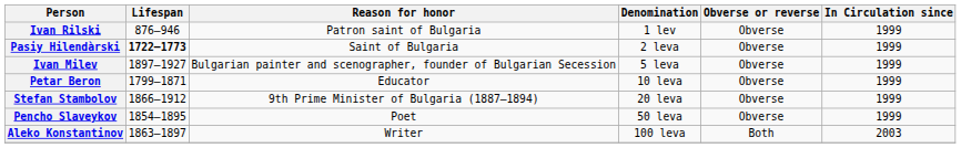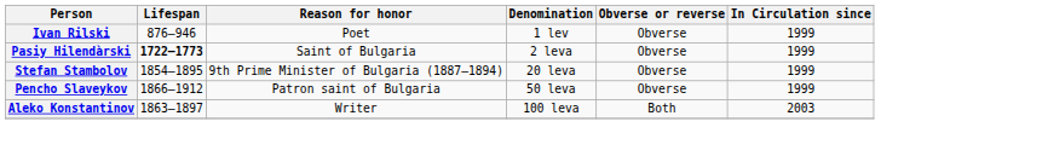Ivan Rilski | Reason for honor: Patron saint of Bulgaria -> Poet
- row: Ivan Milev | 1897–1927 | Bulgarian painter and scenographer, founder of Bulgarian Secession | 5 leva | Obverse | 1999
- row: Petar Beron | 1799–1871 | Educator | 10 leva | Obverse | 1999
Stefan Stambolov | Lifespan: 1866–1912 -> 1854–1895
Pencho Slaveykov | Lifespan: 1854–1895 -> 1866–1912
Pencho Slaveykov | Reason for honor: Poet -> Patron saint of Bulgaria
